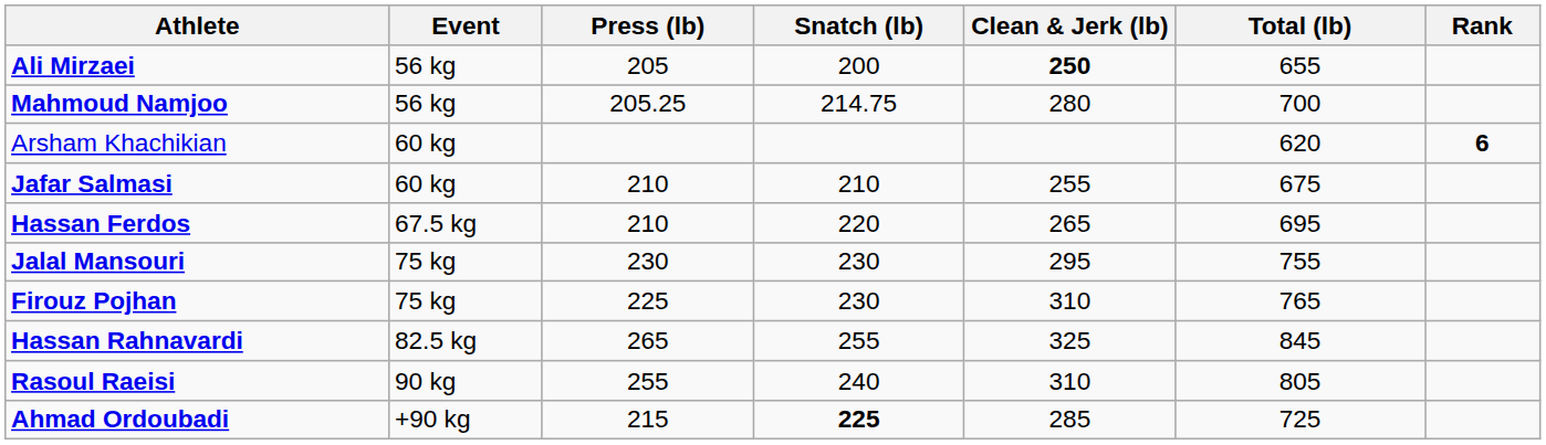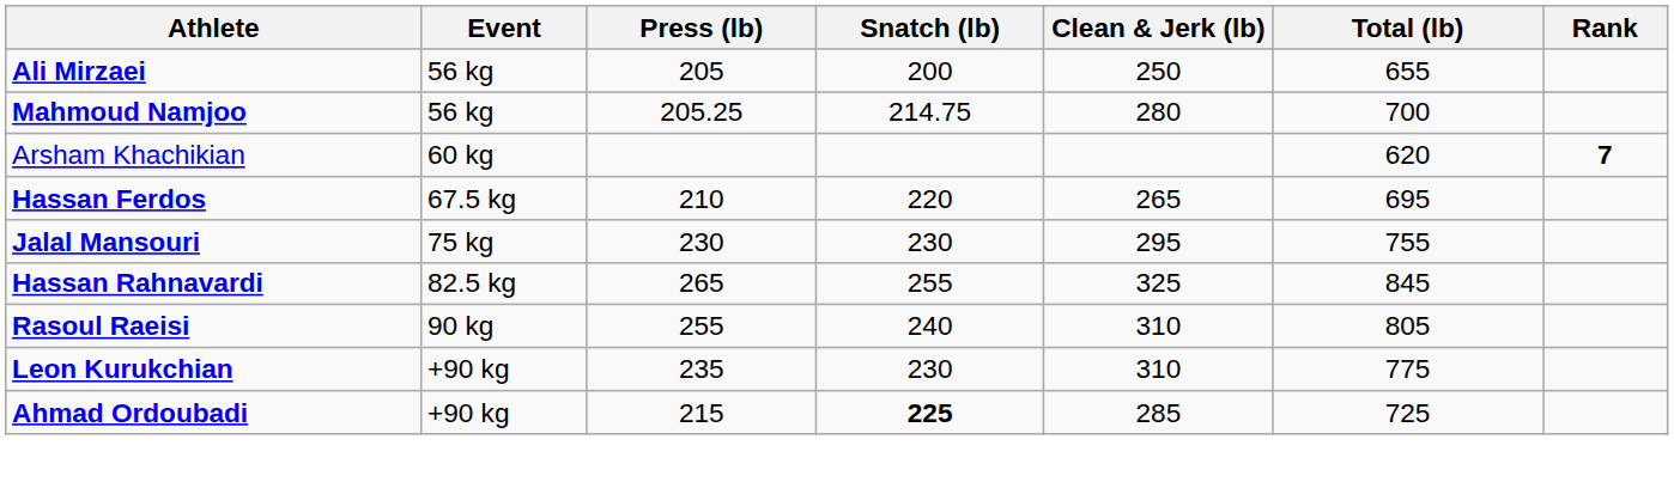Ali Mirzaei | Clean & Jerk (lb): bold -> normal
Arsham Khachikian | Rank: 6 -> 7
- row: Jafar Salmasi | 60 kg | 210 | 210 | 255 | 675
- row: Firouz Pojhan | 75 kg | 225 | 230 | 310 | 765
+ row: Leon Kurukchian | +90 kg | 235 | 230 | 310 | 775
